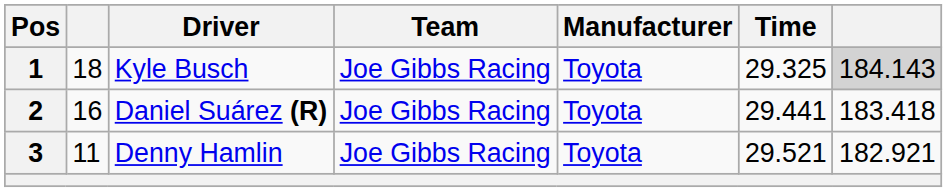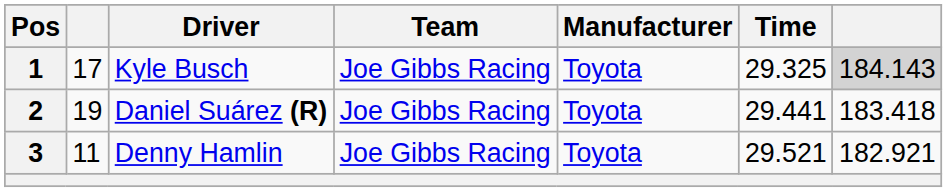1 | column 2: 18 -> 17
2 | column 2: 16 -> 19
